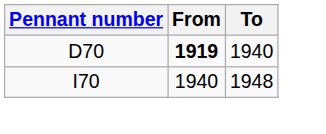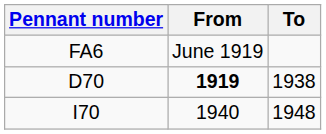+ row: FA6 | June 1919
D70 | To: 1940 -> 1938
